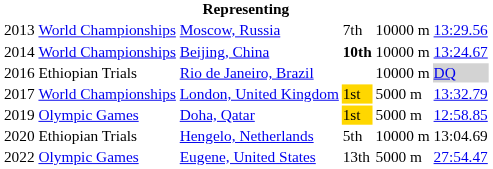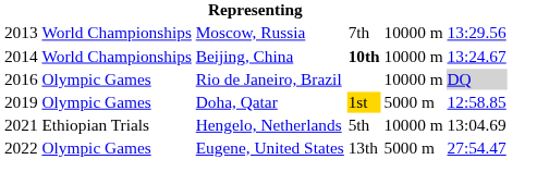Rio de Janeiro, Brazil | column 2: Ethiopian Trials -> Olympic Games
- row: 2017 | World Championships | London, United Kingdom | 1st | 5000 m | 13:32.79
Hengelo, Netherlands | column 1: 2020 -> 2021
